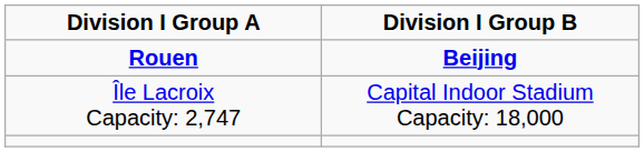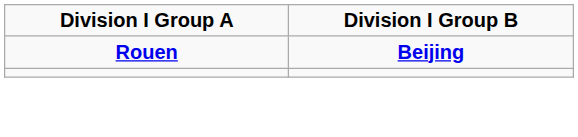- row: Île Lacroix Capacity: 2,747 | Capital Indoor Stadium Capacity: 18,000
